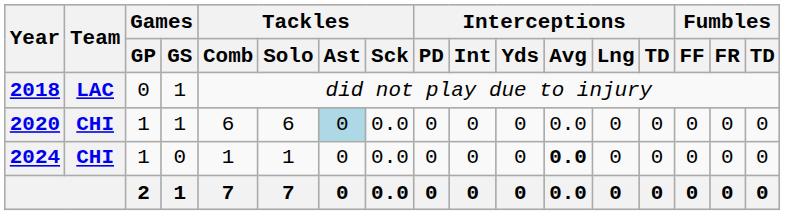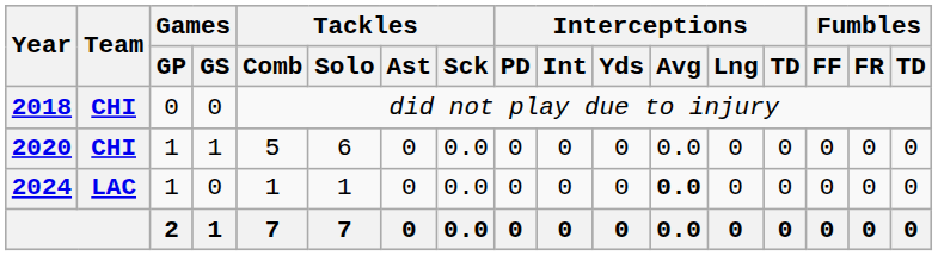2018 | Team: LAC -> CHI
2018 | Games / GS: 1 -> 0
2020 | Tackles / Comb: 6 -> 5
2020 | Tackles / Ast: lightblue background -> no background
2024 | Team: CHI -> LAC
